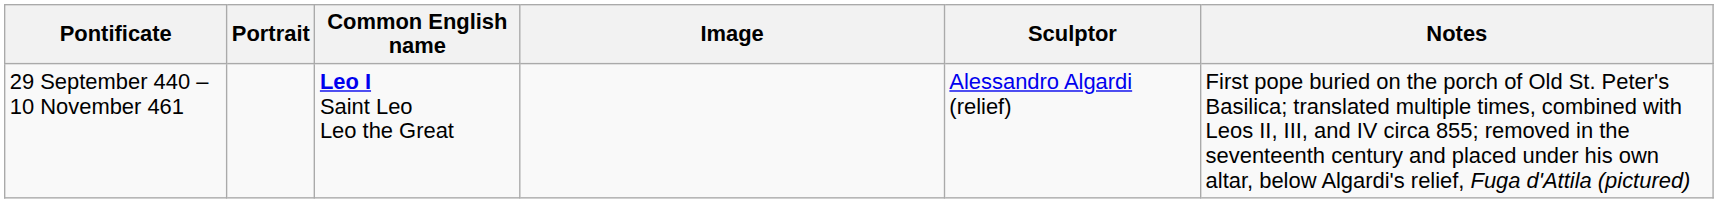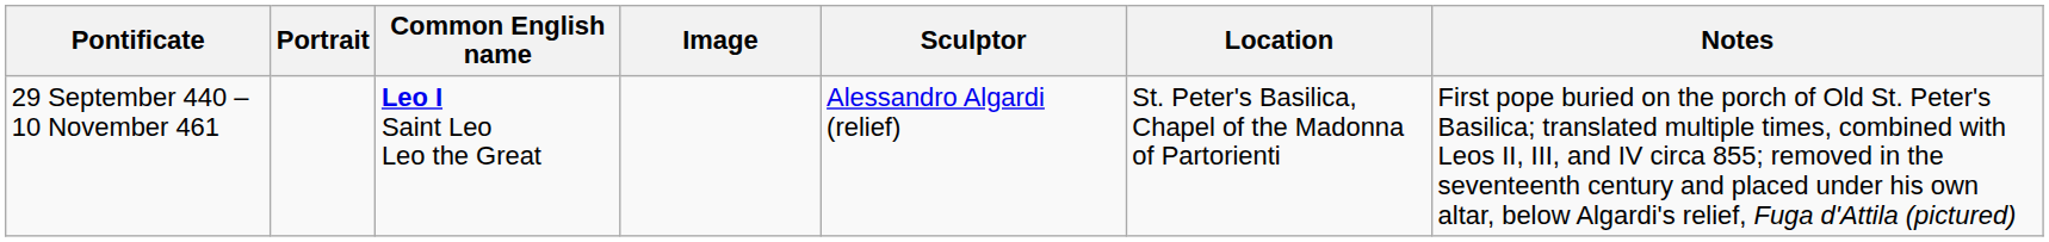+ column: Location | St. Peter's Basilica, Chapel of the Madonna of Partorienti
